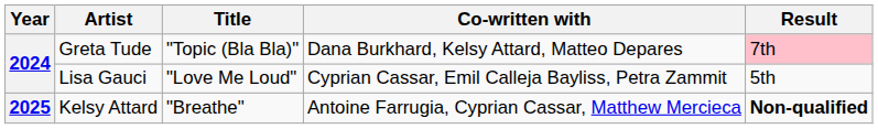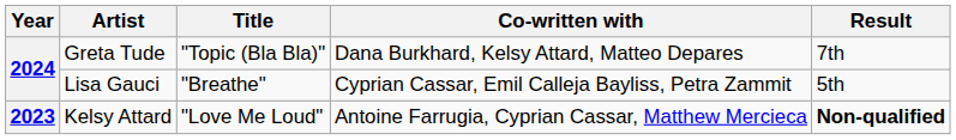Greta Tude | Result: pink background -> no background
Lisa Gauci | Title: "Love Me Loud" -> "Breathe"
Kelsy Attard | Year: 2025 -> 2023
Kelsy Attard | Title: "Breathe" -> "Love Me Loud"
